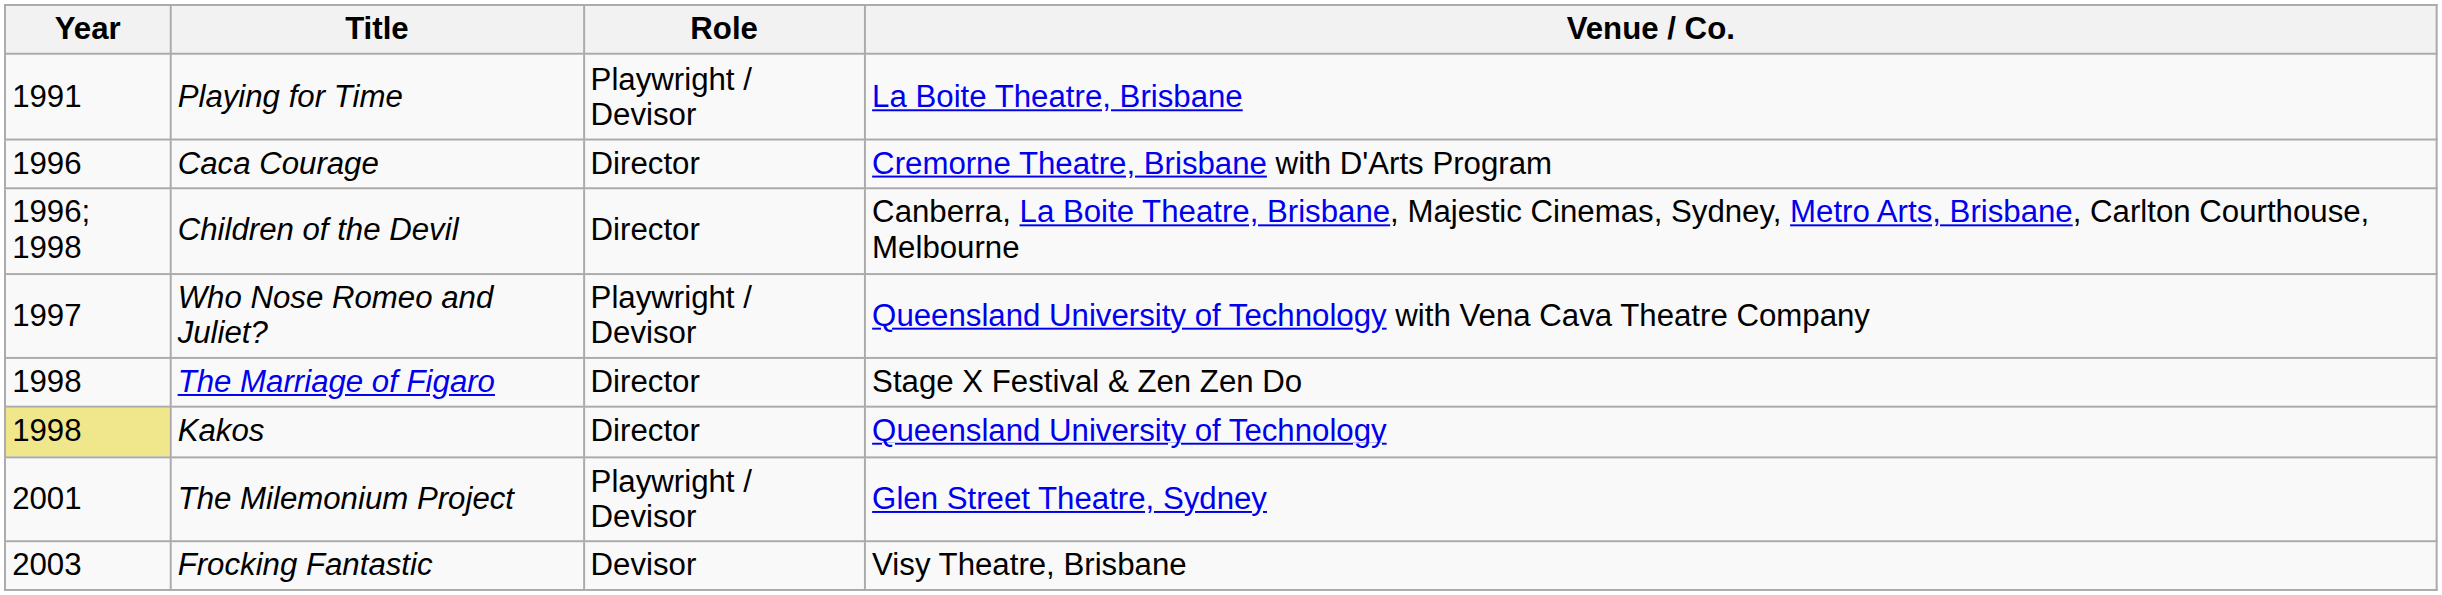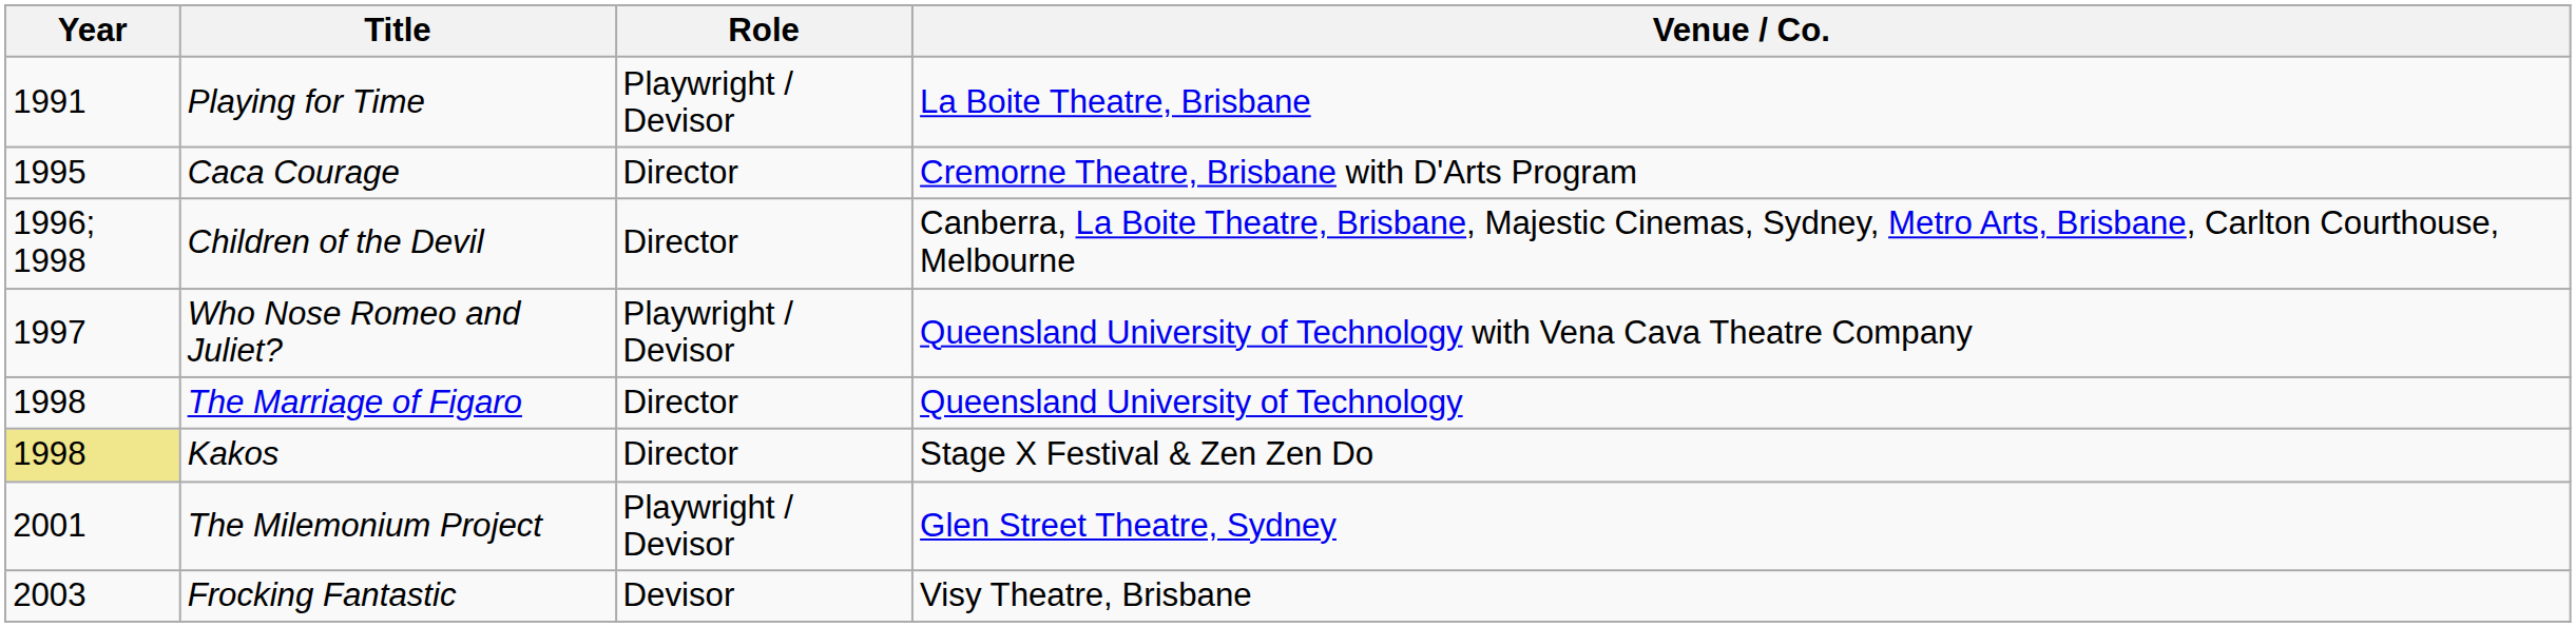Caca Courage | Year: 1996 -> 1995
The Marriage of Figaro | Venue / Co.: Stage X Festival & Zen Zen Do -> Queensland University of Technology
Kakos | Venue / Co.: Queensland University of Technology -> Stage X Festival & Zen Zen Do
